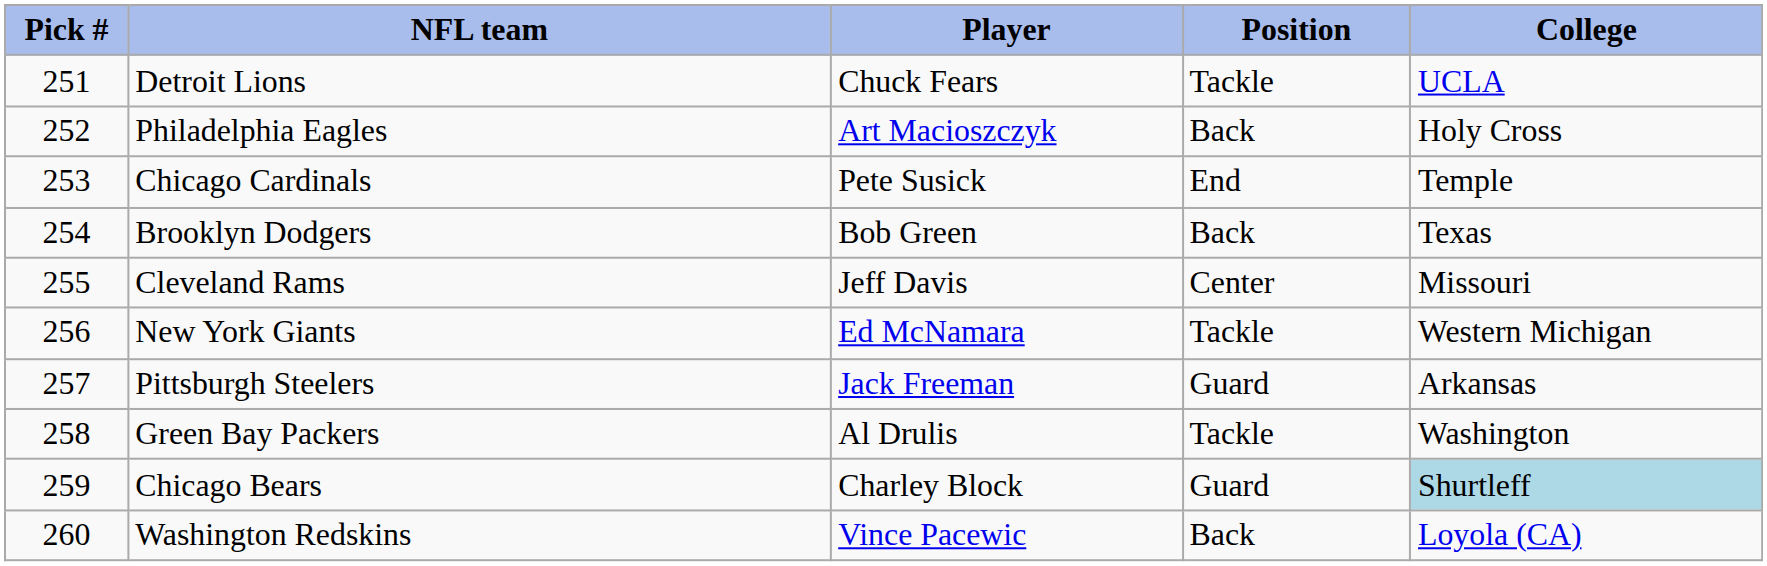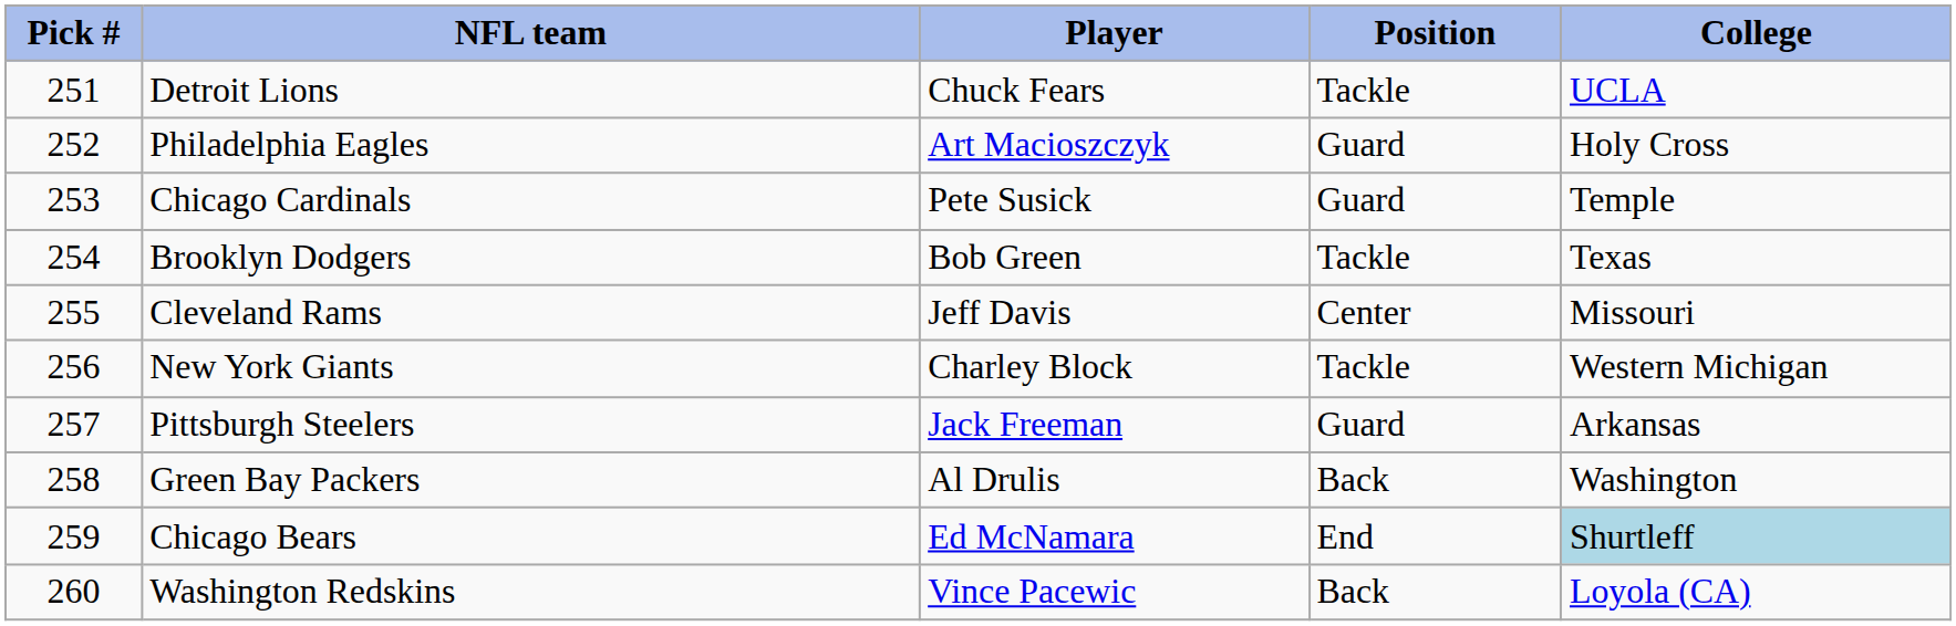Philadelphia Eagles | Position: Back -> Guard
Chicago Cardinals | Position: End -> Guard
Brooklyn Dodgers | Position: Back -> Tackle
New York Giants | Player: Ed McNamara -> Charley Block
Green Bay Packers | Position: Tackle -> Back
Chicago Bears | Player: Charley Block -> Ed McNamara
Chicago Bears | Position: Guard -> End
